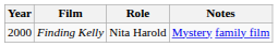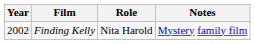Finding Kelly | Year: 2000 -> 2002
